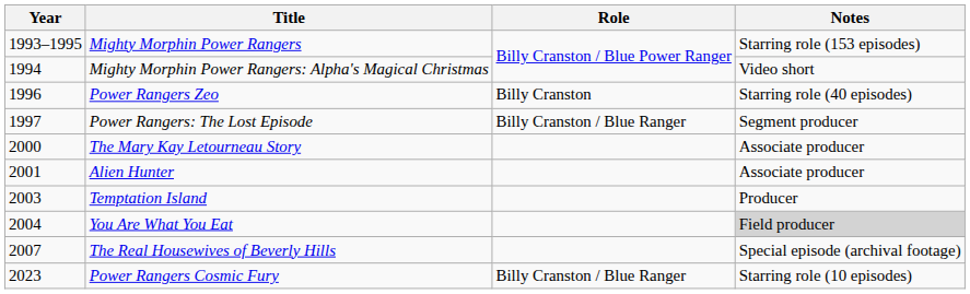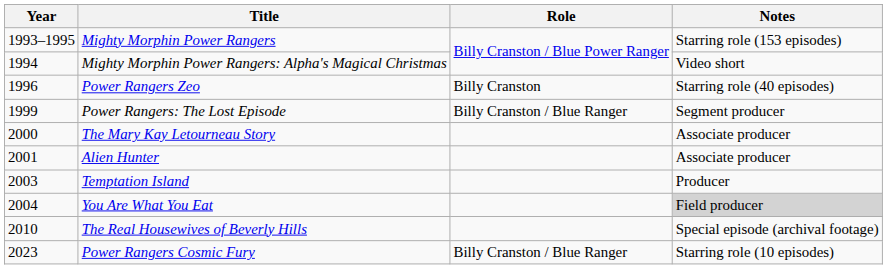Power Rangers: The Lost Episode | Year: 1997 -> 1999
The Real Housewives of Beverly Hills | Year: 2007 -> 2010
